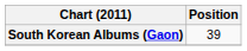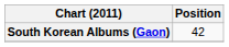South Korean Albums (Gaon) | Position: 39 -> 42
